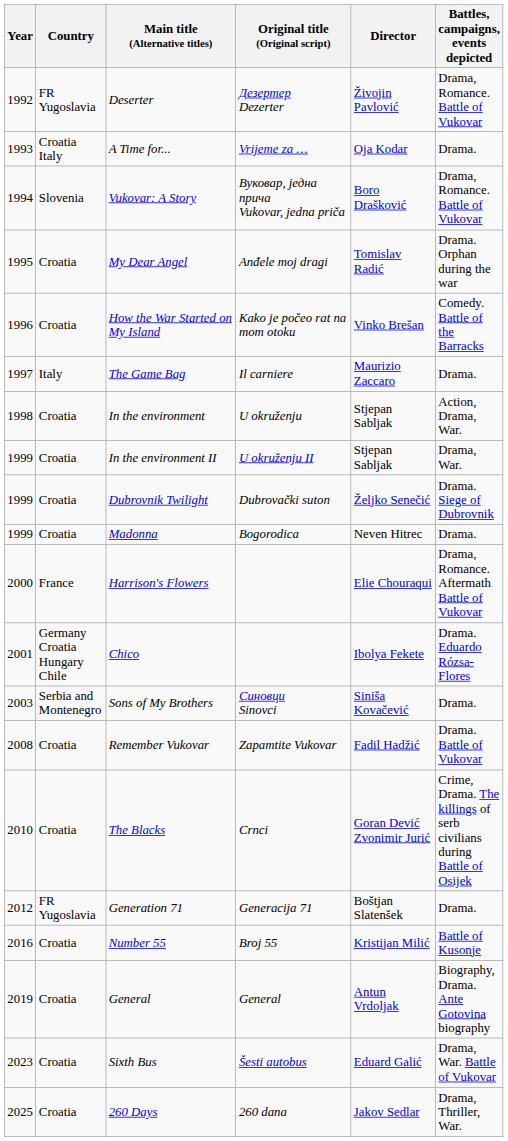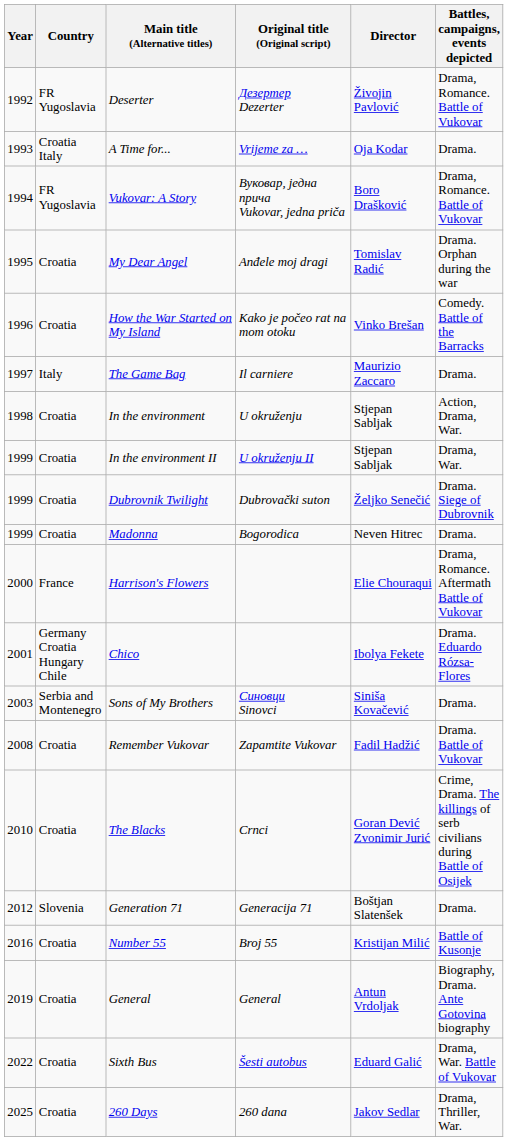Vukovar: A Story | Country: Slovenia -> FR Yugoslavia
Generation 71 | Country: FR Yugoslavia -> Slovenia
Sixth Bus | Year: 2023 -> 2022
